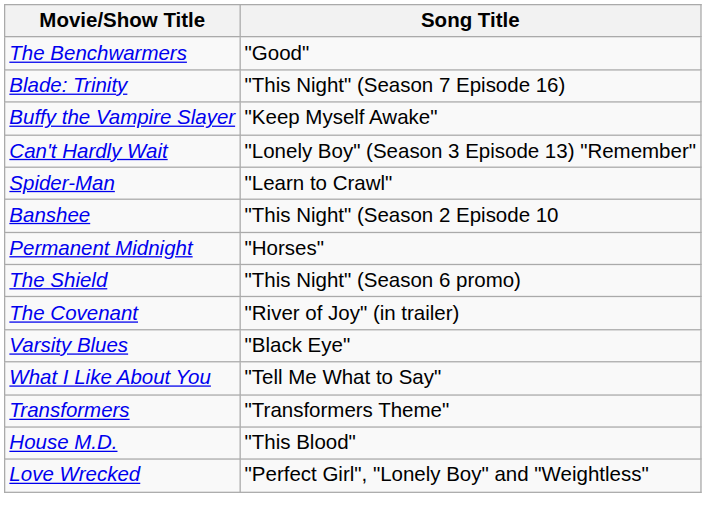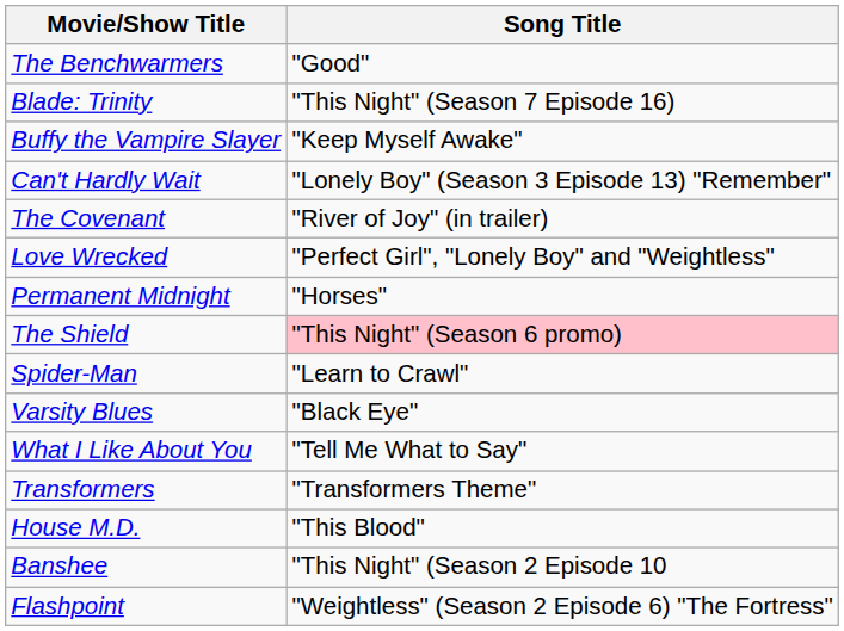rows swapped: The Covenant <-> Spider-Man
rows swapped: Love Wrecked <-> Banshee
The Shield | Song Title: no background -> pink background
+ row: Flashpoint | "Weightless" (Season 2 Episode 6) "The Fortress"
